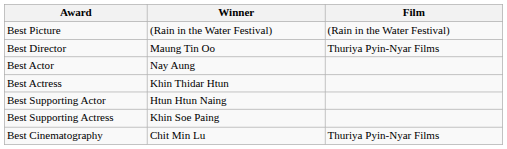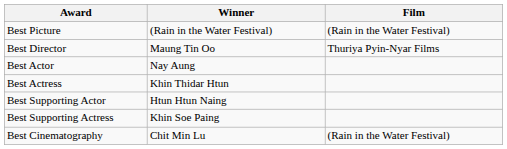Best Cinematography | Film: Thuriya Pyin-Nyar Films -> (Rain in the Water Festival)
